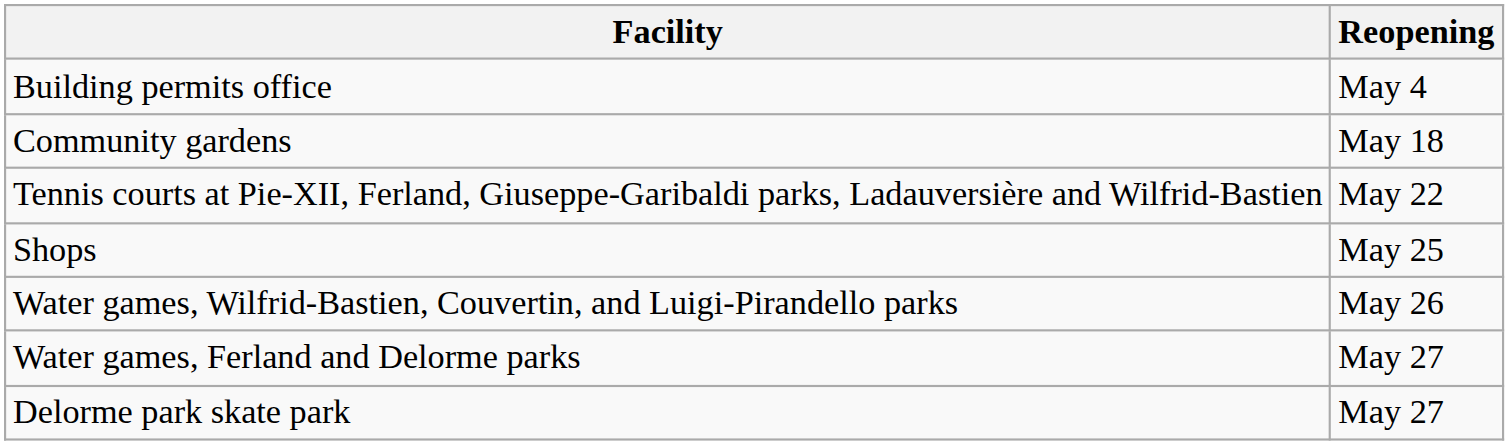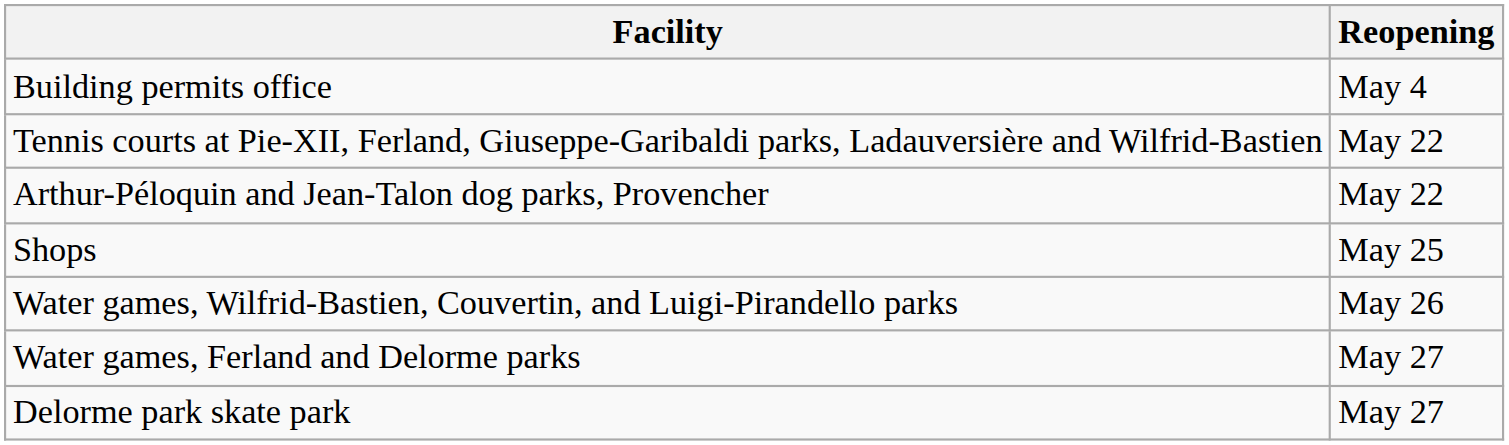- row: Community gardens | May 18
+ row: Arthur-Péloquin and Jean-Talon dog parks, Provencher | May 22
